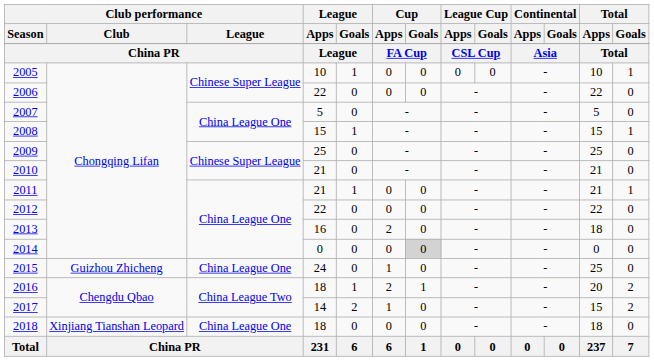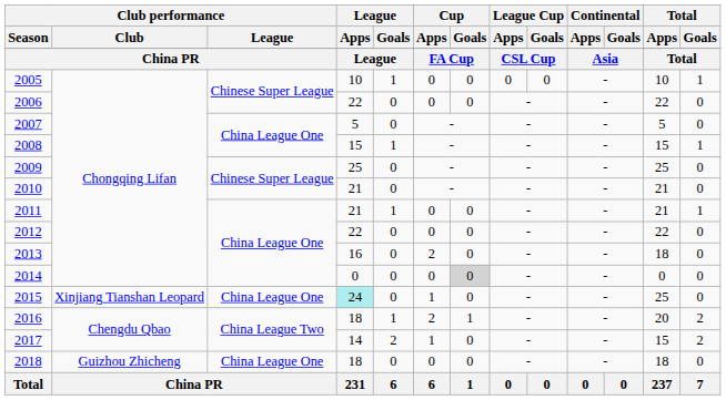2015 | Club performance / Club: Guizhou Zhicheng -> Xinjiang Tianshan Leopard
2015 | League / Apps: no background -> paleturquoise background
2018 | Club performance / Club: Xinjiang Tianshan Leopard -> Guizhou Zhicheng
